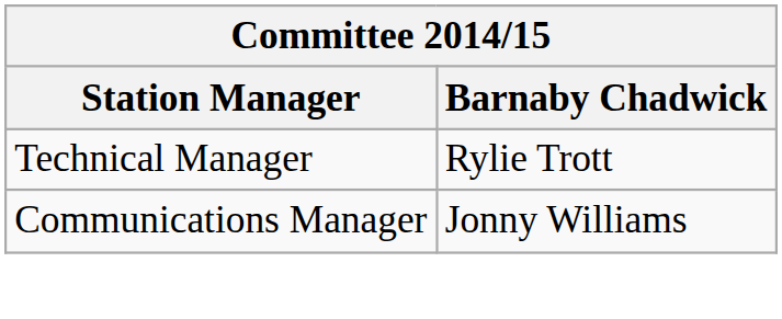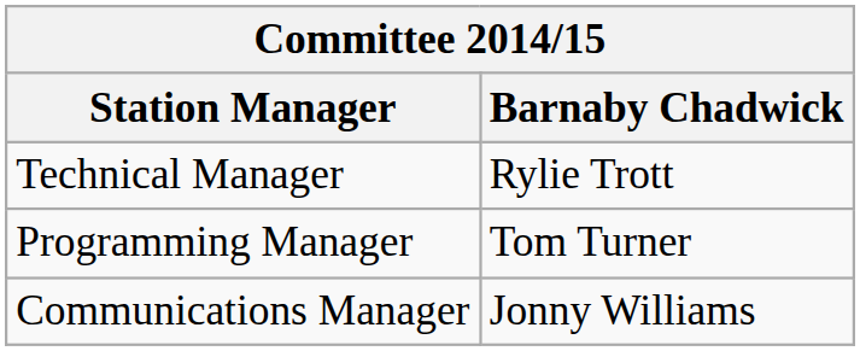+ row: Programming Manager | Tom Turner
